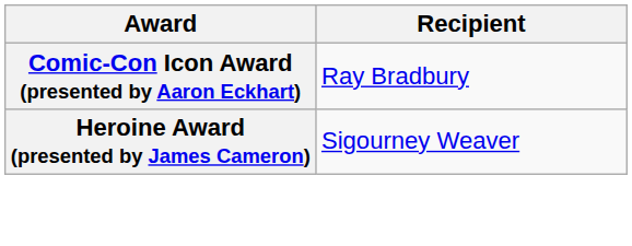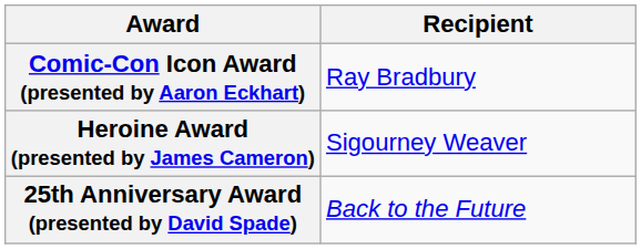+ row: 25th Anniversary Award (presented by David Spade) | Back to the Future
